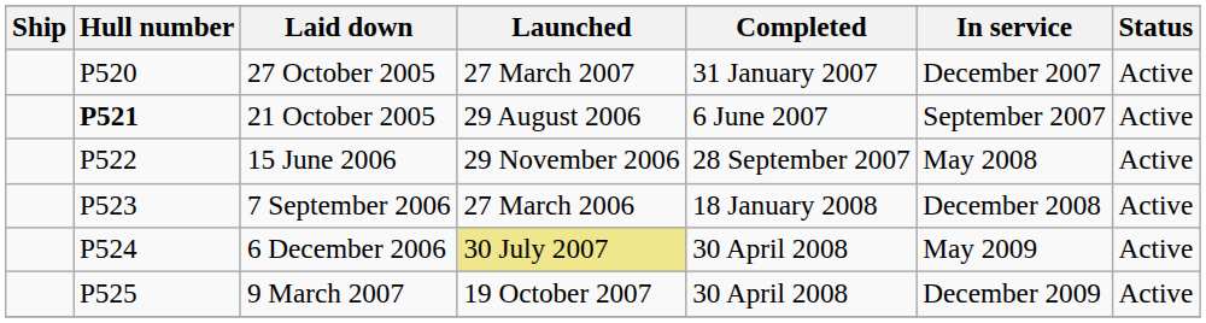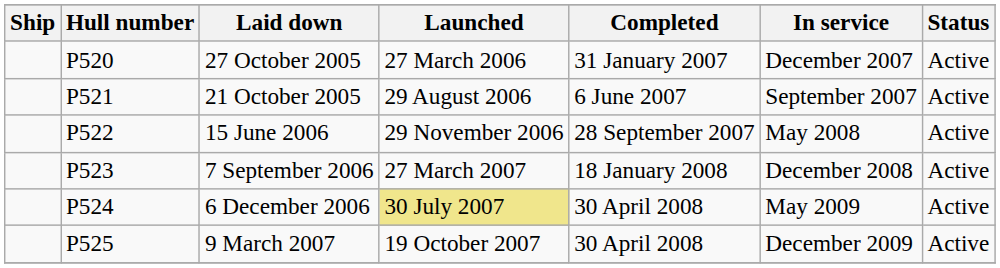27 October 2005 | Launched: 27 March 2007 -> 27 March 2006
21 October 2005 | Hull number: bold -> normal
7 September 2006 | Launched: 27 March 2006 -> 27 March 2007
